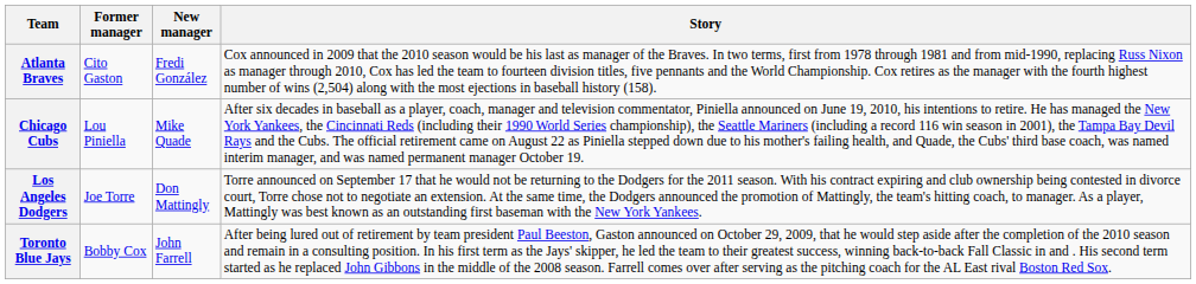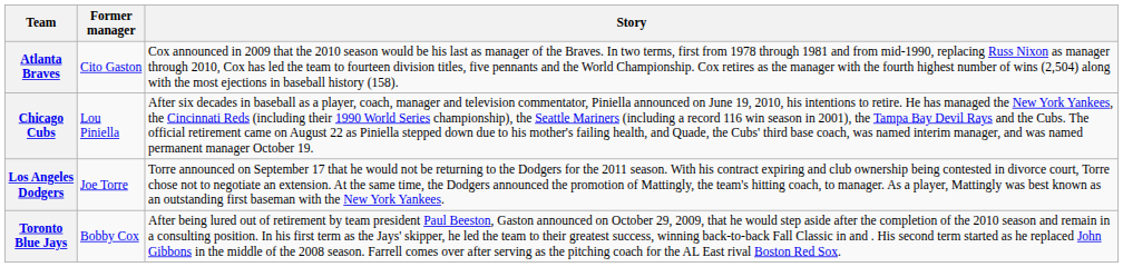- column: New manager | Fredi González | Mike Quade | Don Mattingly | John Farrell
